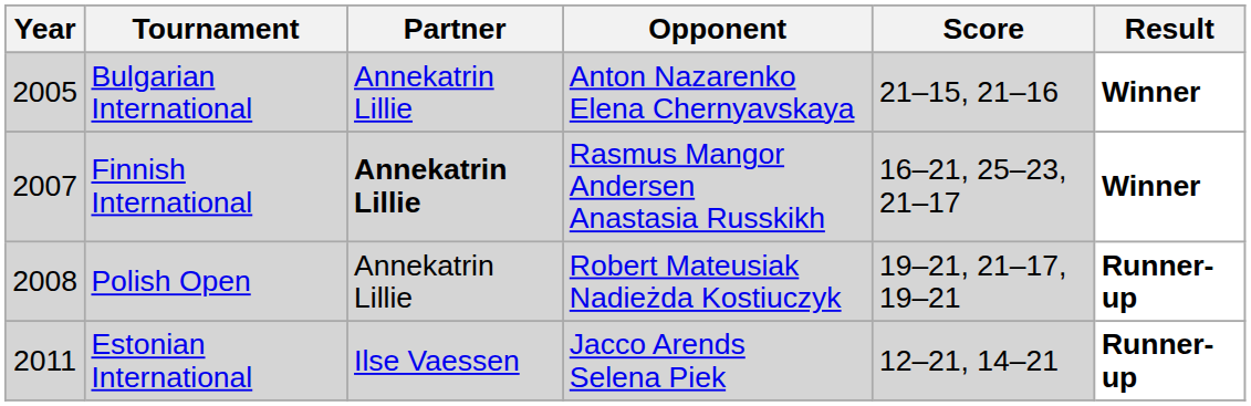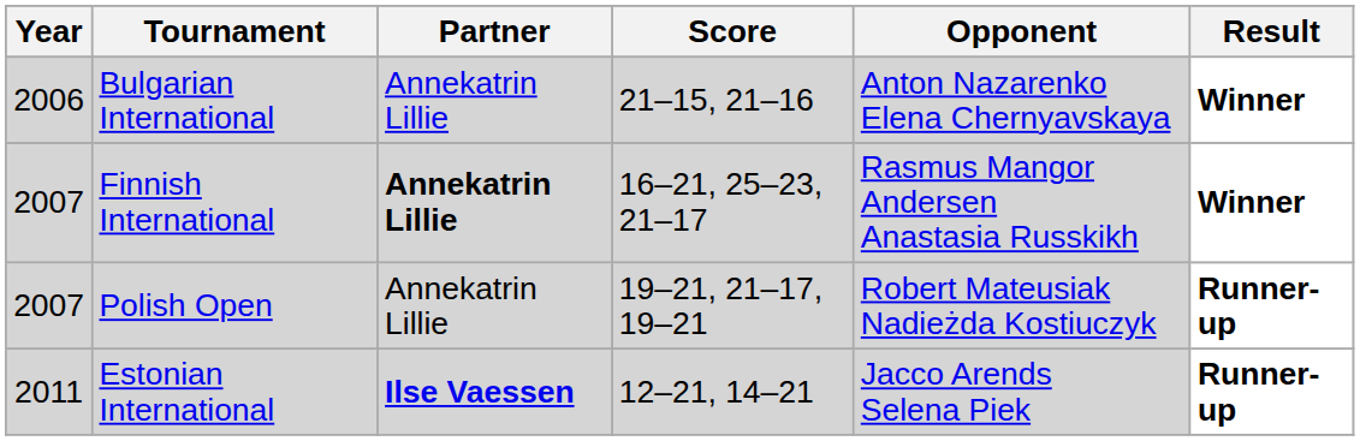columns swapped: Opponent <-> Score
Bulgarian International | Year: 2005 -> 2006
Polish Open | Year: 2008 -> 2007
Estonian International | Partner: normal -> bold
